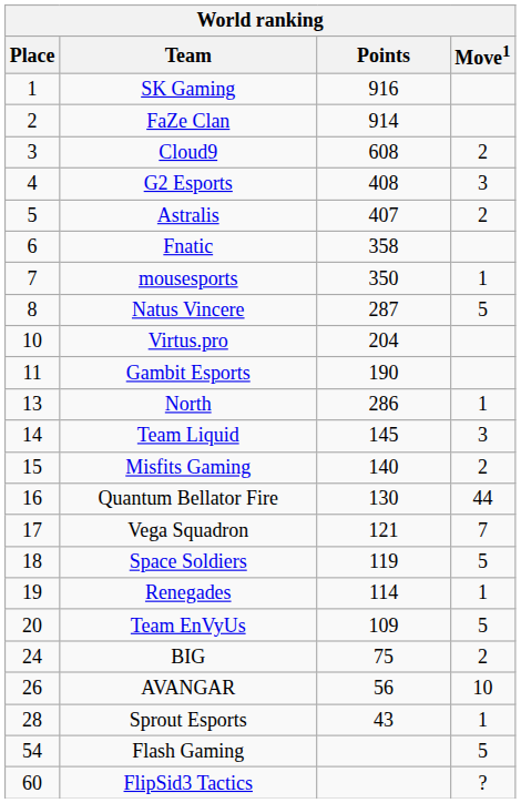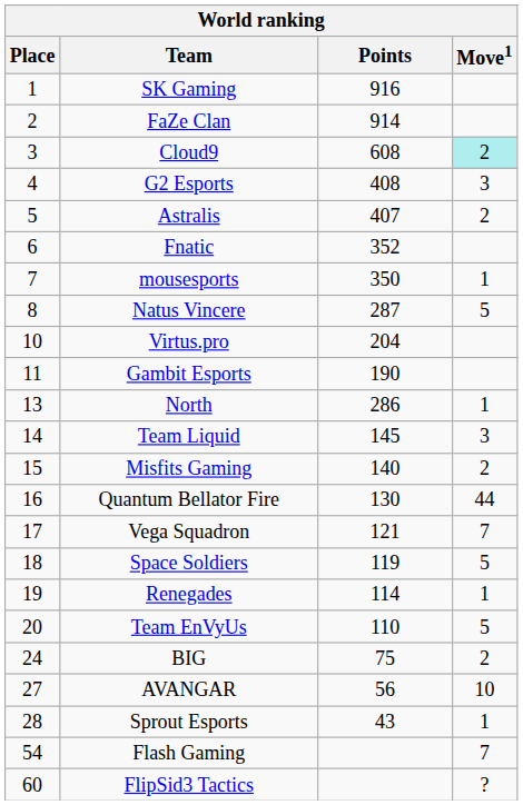Cloud9 | Move1: no background -> paleturquoise background
Fnatic | Points: 358 -> 352
Team EnVyUs | Points: 109 -> 110
AVANGAR | Place: 26 -> 27
Flash Gaming | Move1: 5 -> 7
